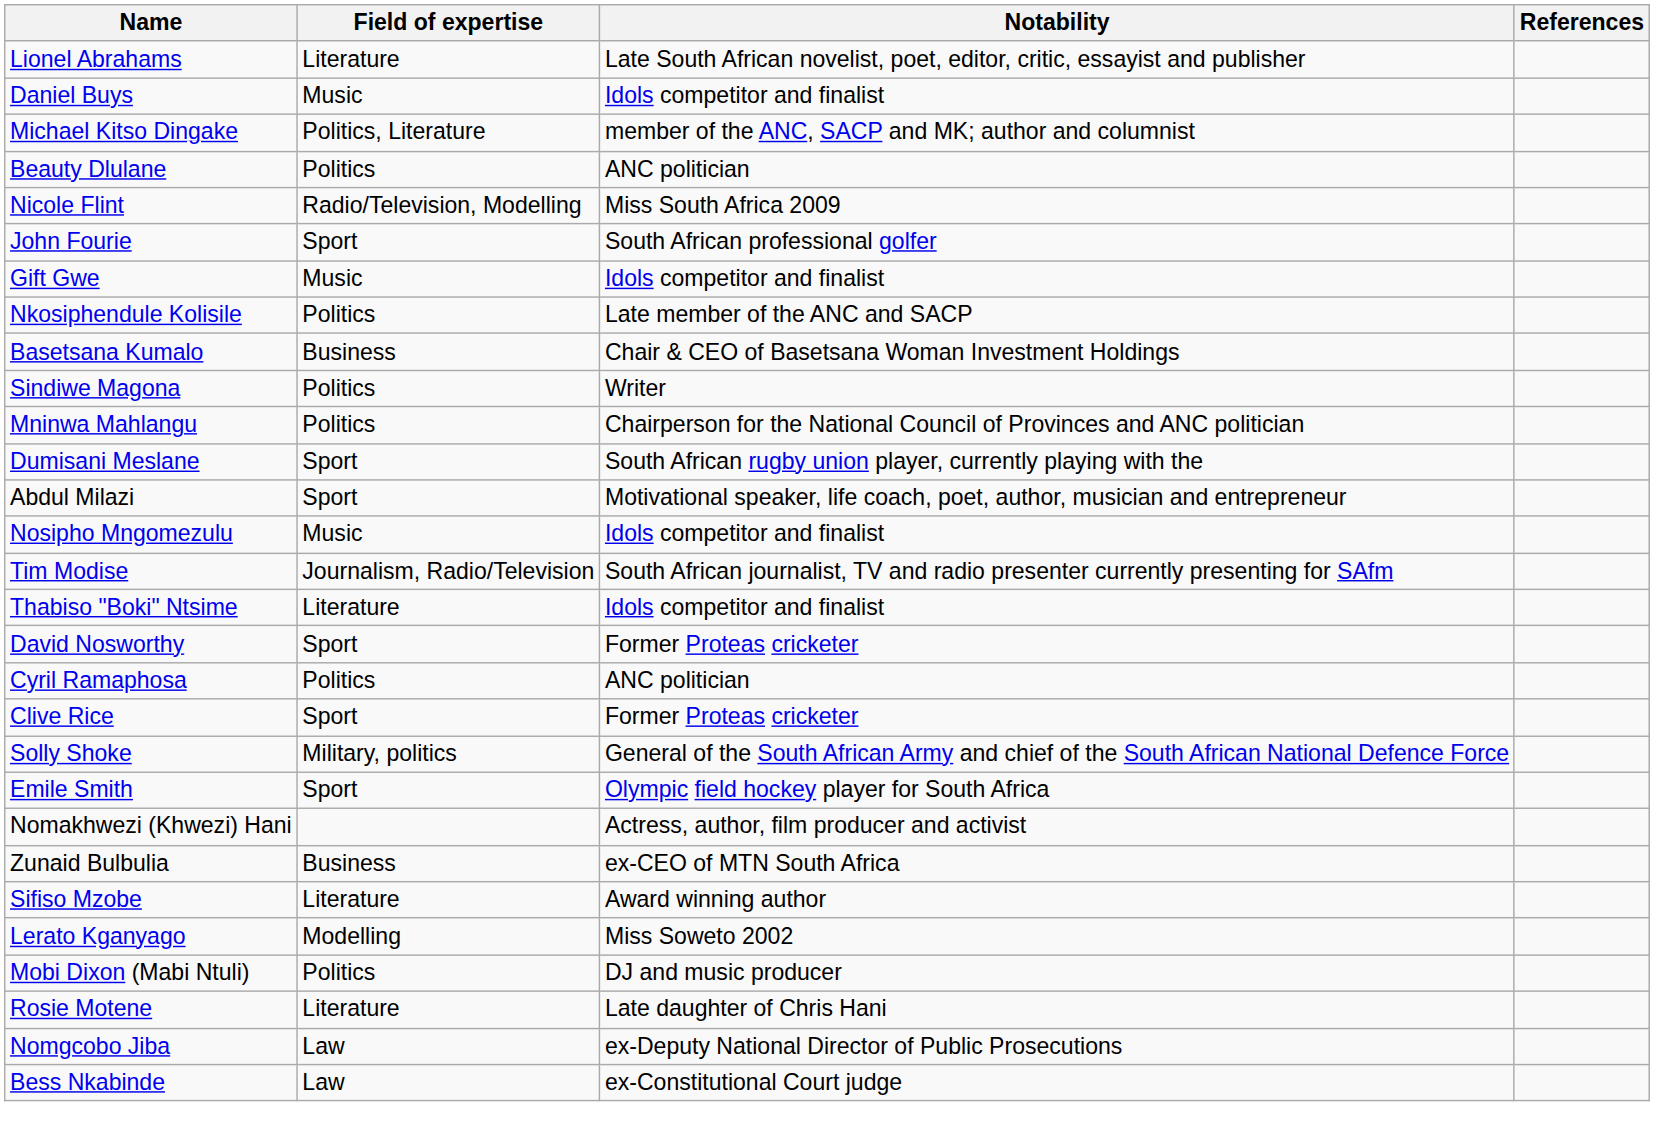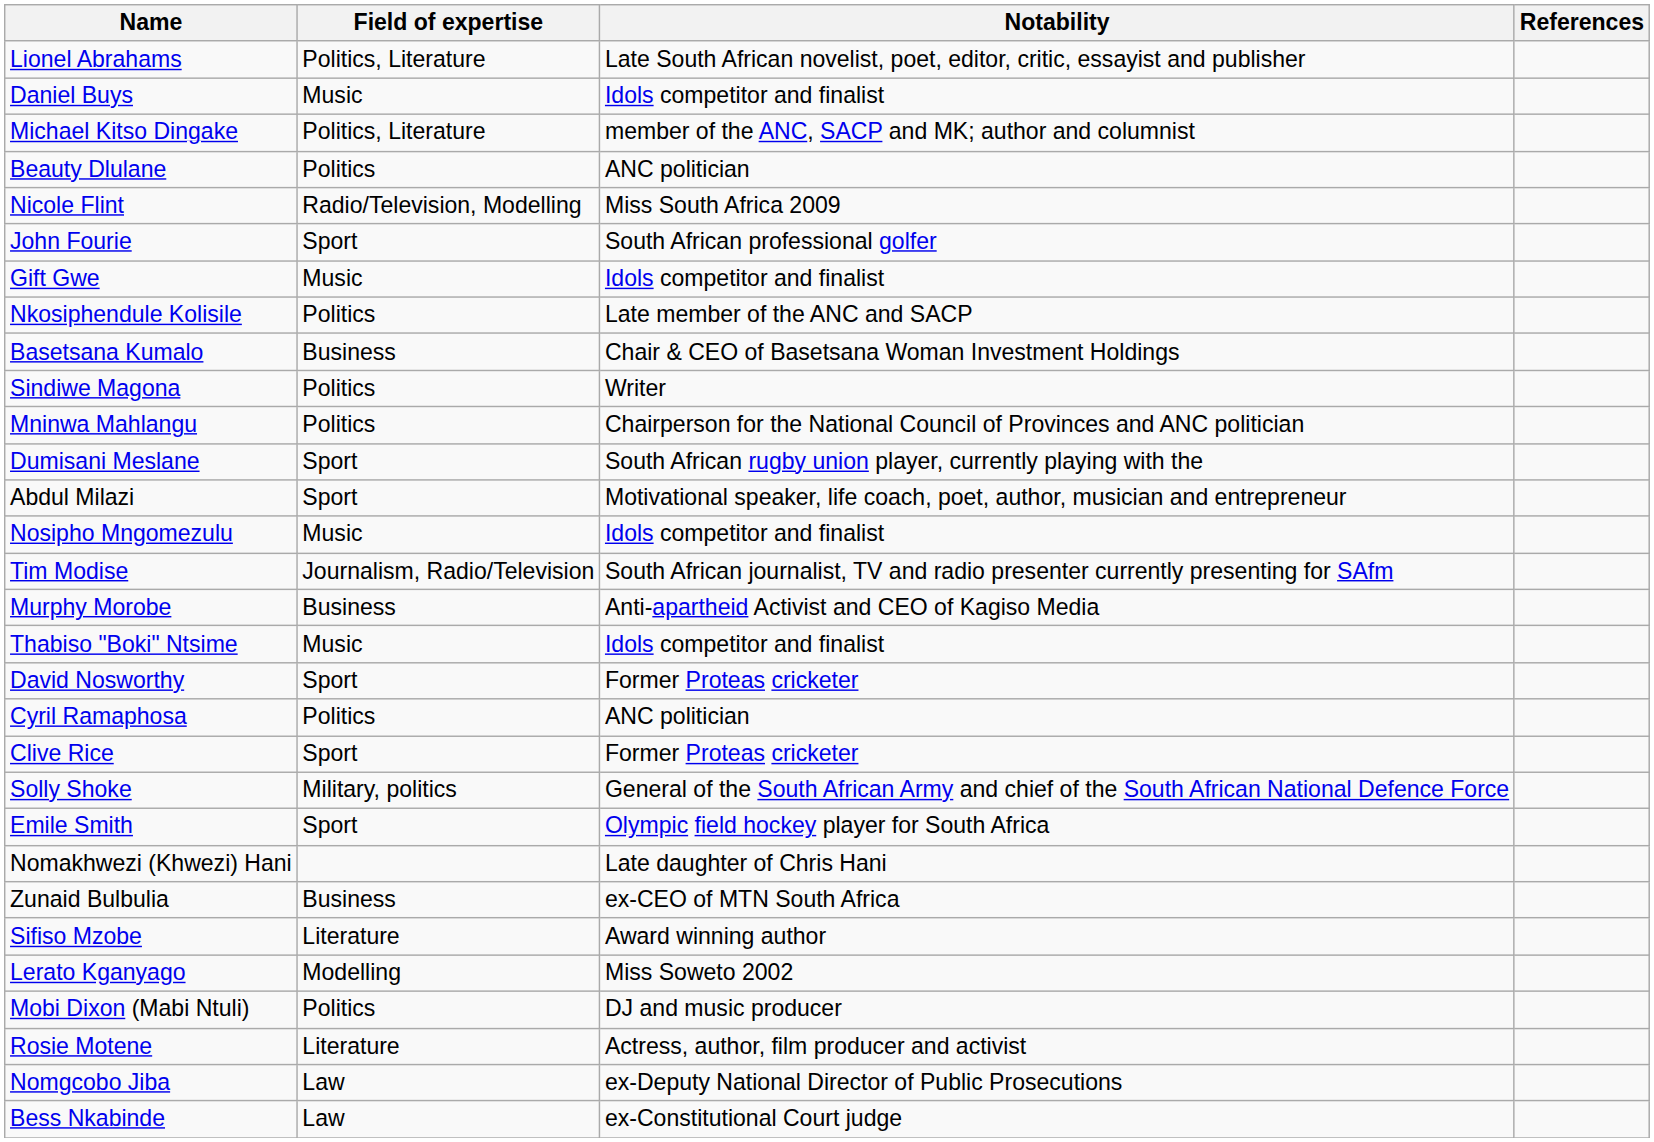Lionel Abrahams | Field of expertise: Literature -> Politics, Literature
+ row: Murphy Morobe | Business | Anti-apartheid Activist and CEO of Kagiso Media
Thabiso "Boki" Ntsime | Field of expertise: Literature -> Music
Nomakhwezi (Khwezi) Hani | Notability: Actress, author, film producer and activist -> Late daughter of Chris Hani
Rosie Motene | Notability: Late daughter of Chris Hani -> Actress, author, film producer and activist
